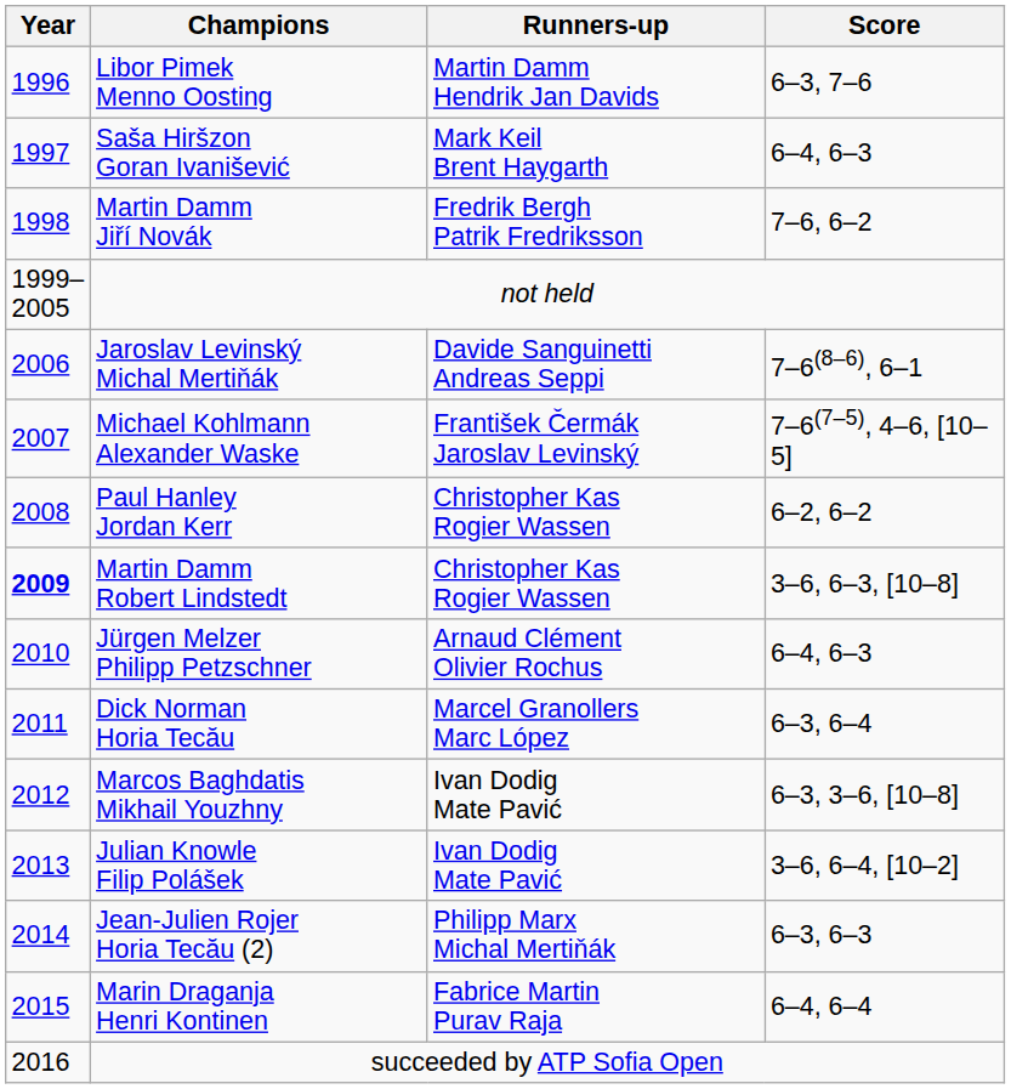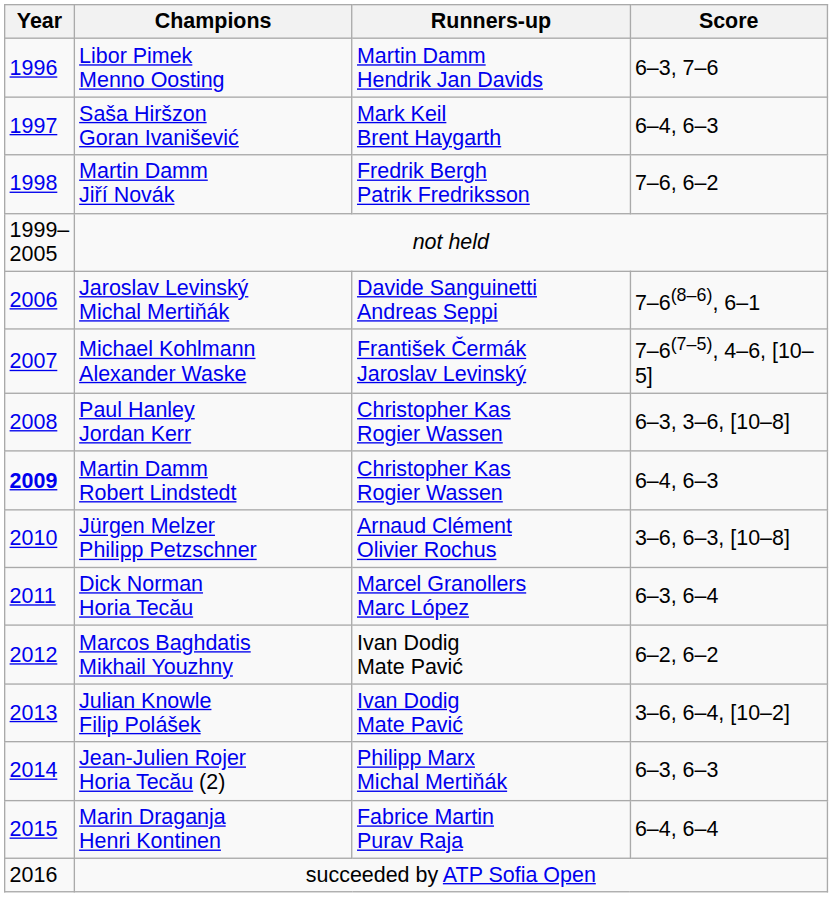Paul Hanley Jordan Kerr | Score: 6–2, 6–2 -> 6–3, 3–6, [10–8]
Martin Damm Robert Lindstedt | Score: 3–6, 6–3, [10–8] -> 6–4, 6–3
Jürgen Melzer Philipp Petzschner | Score: 6–4, 6–3 -> 3–6, 6–3, [10–8]
Marcos Baghdatis Mikhail Youzhny | Score: 6–3, 3–6, [10–8] -> 6–2, 6–2
